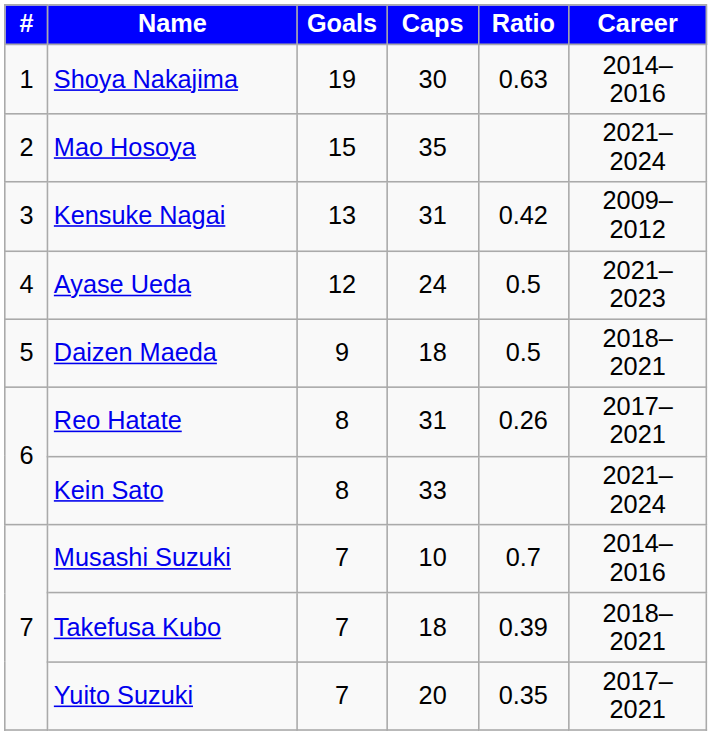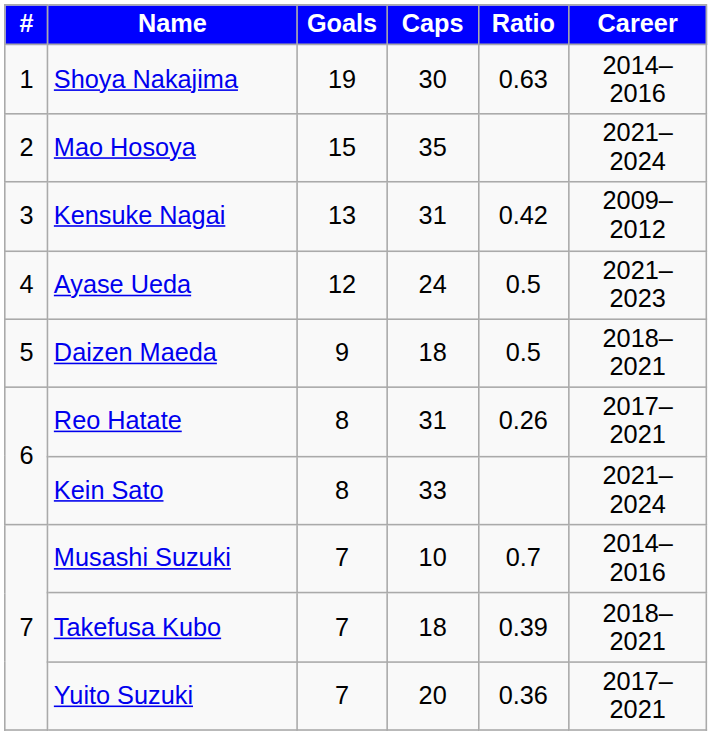Yuito Suzuki | Ratio: 0.35 -> 0.36
